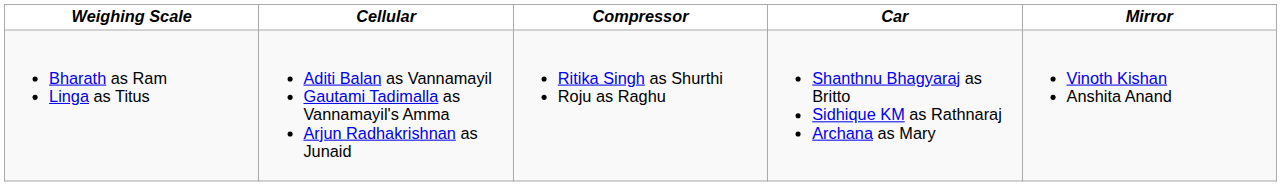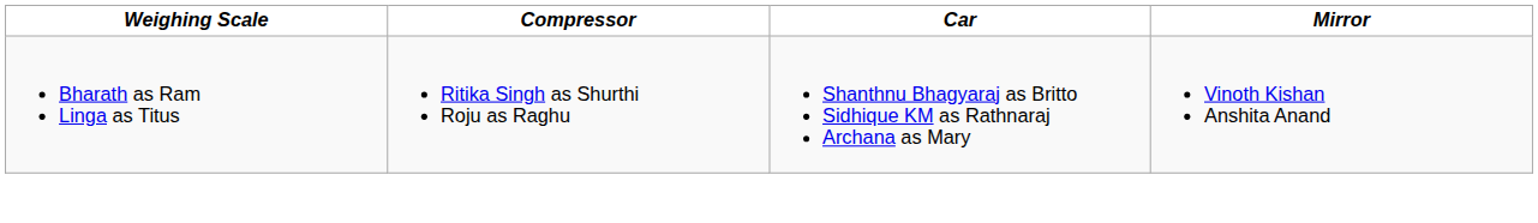- column: Cellular | Aditi Balan as Vannamayil Gautami Tadimalla as Vannamayil's Amma Arjun Radhakrishnan as Junaid
